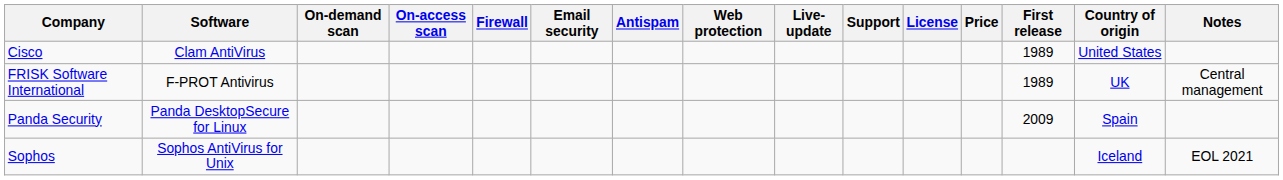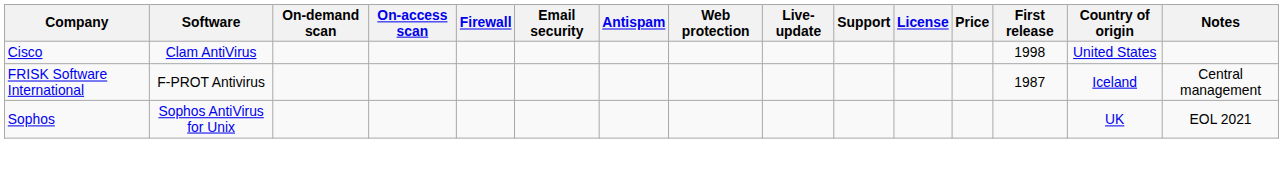Cisco | First release: 1989 -> 1998
FRISK Software International | First release: 1989 -> 1987
FRISK Software International | Country of origin: UK -> Iceland
- row: Panda Security | Panda DesktopSecure for Linux | 2009 | Spain
Sophos | Country of origin: Iceland -> UK
